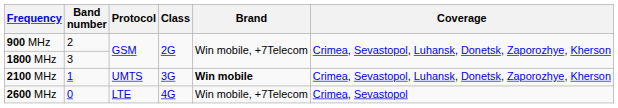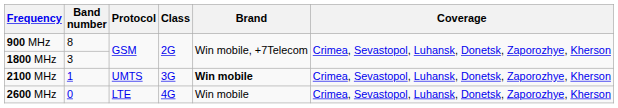900 MHz | Band number: 2 -> 8
2600 MHz | Brand: Win mobile, +7Telecom -> Win mobile
2600 MHz | Coverage: Crimea, Sevastopol -> Crimea, Sevastopol, Luhansk, Donetsk, Zaporozhye, Kherson
